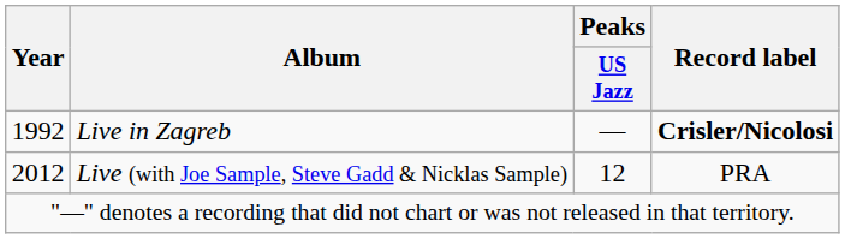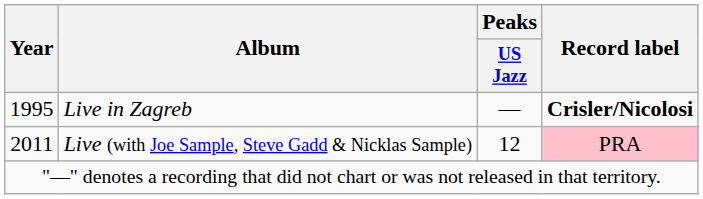Live in Zagreb | Year: 1992 -> 1995
Live (with Joe Sample, Steve Gadd & Nicklas Sample) | Year: 2012 -> 2011
Live (with Joe Sample, Steve Gadd & Nicklas Sample) | Record label: no background -> pink background
